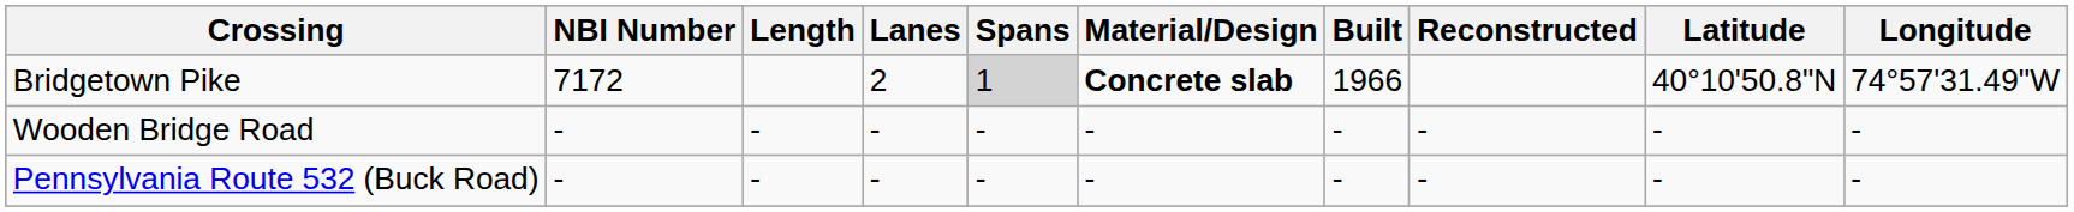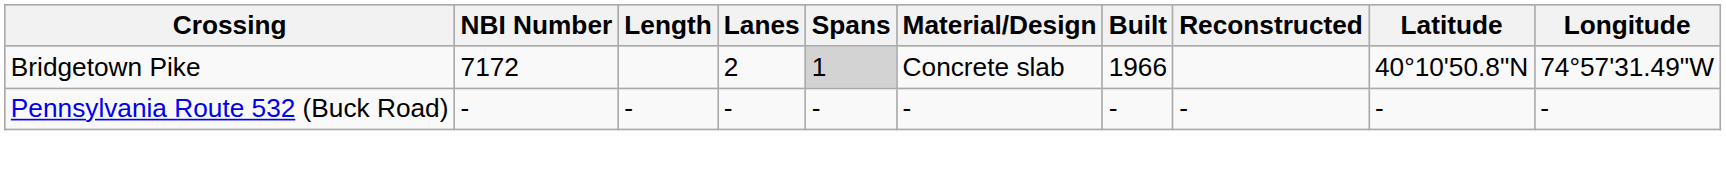Bridgetown Pike | Material/Design: bold -> normal
- row: Wooden Bridge Road | - | - | - | - | - | - | - | - | -
